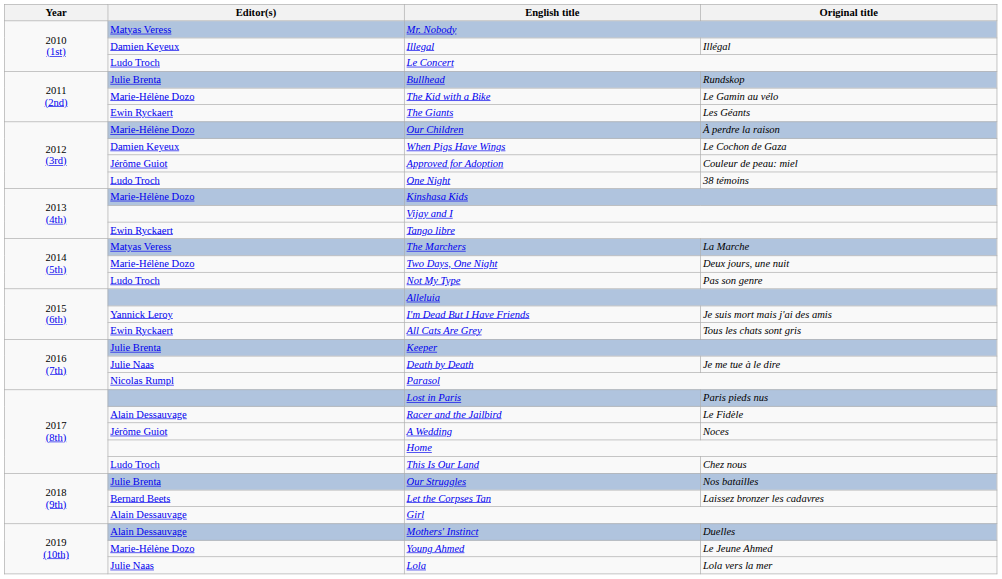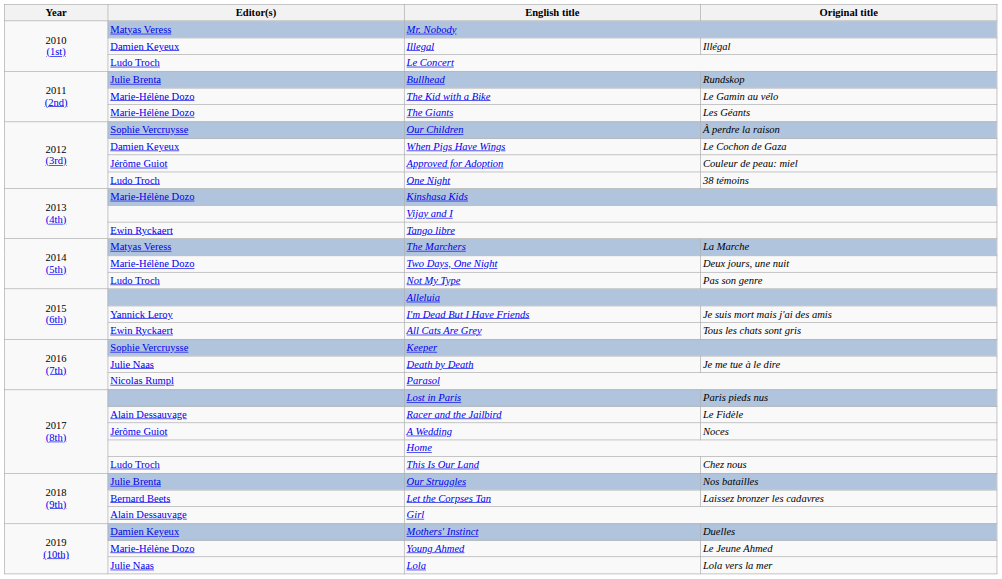The Giants | Editor(s): Ewin Ryckaert -> Marie-Hélène Dozo
Our Children | Editor(s): Marie-Hélène Dozo -> Sophie Vercruysse
Keeper | Editor(s): Julie Brenta -> Sophie Vercruysse
Mothers' Instinct | Editor(s): Alain Dessauvage -> Damien Keyeux
